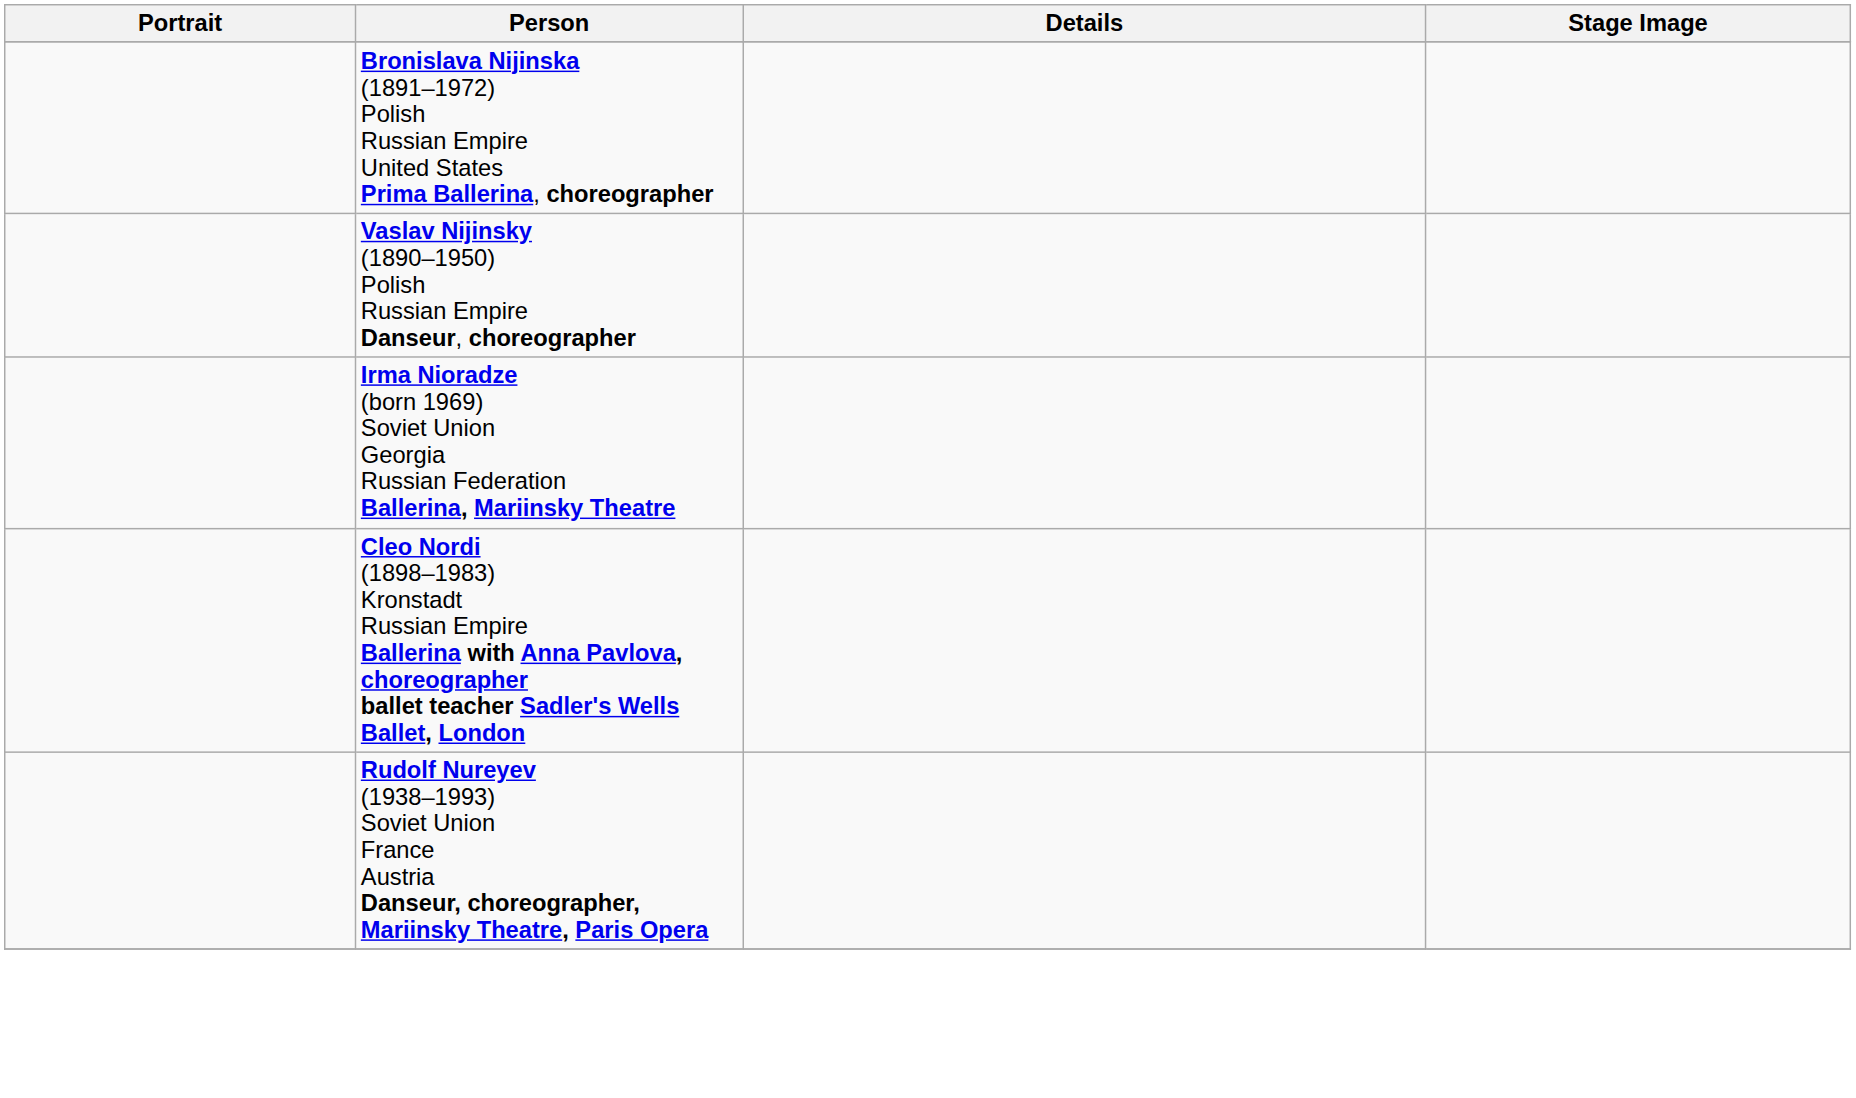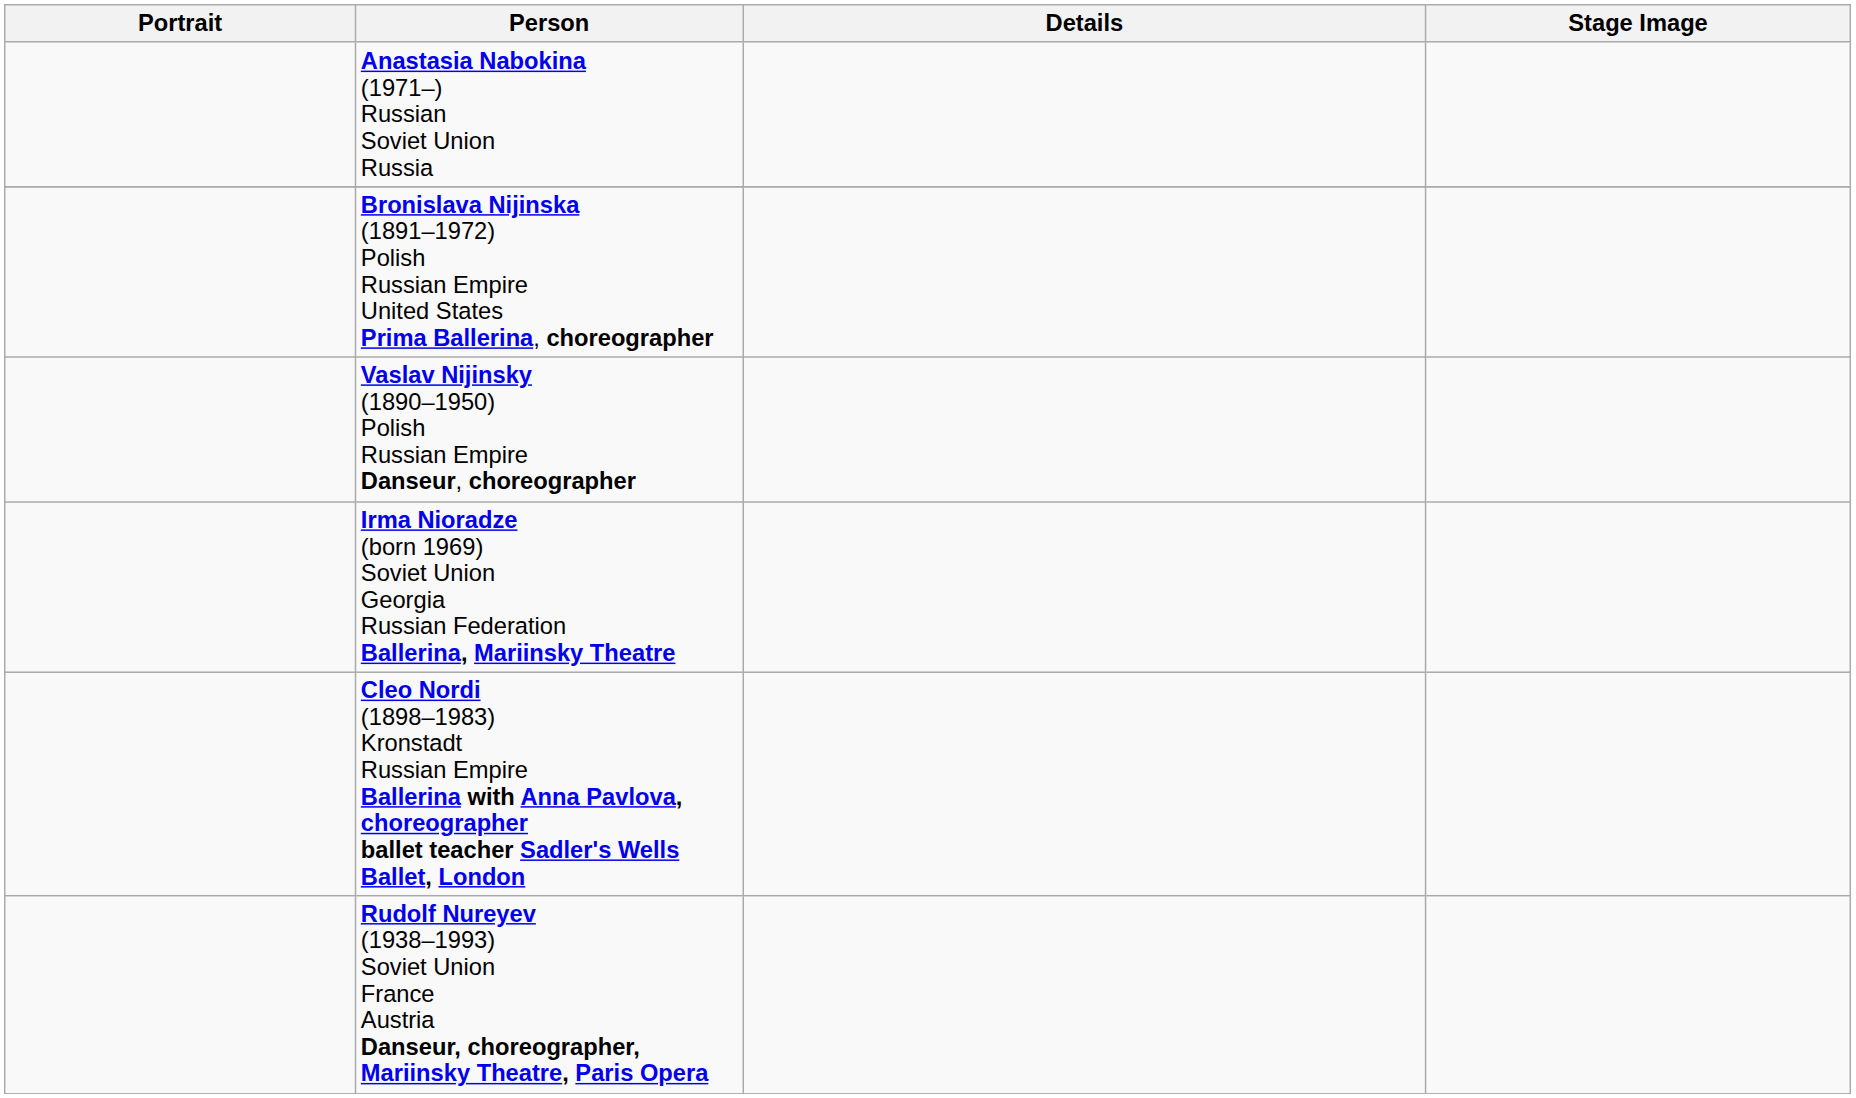+ row: Anastasia Nabokina (1971–) Russian Soviet Union Russia
